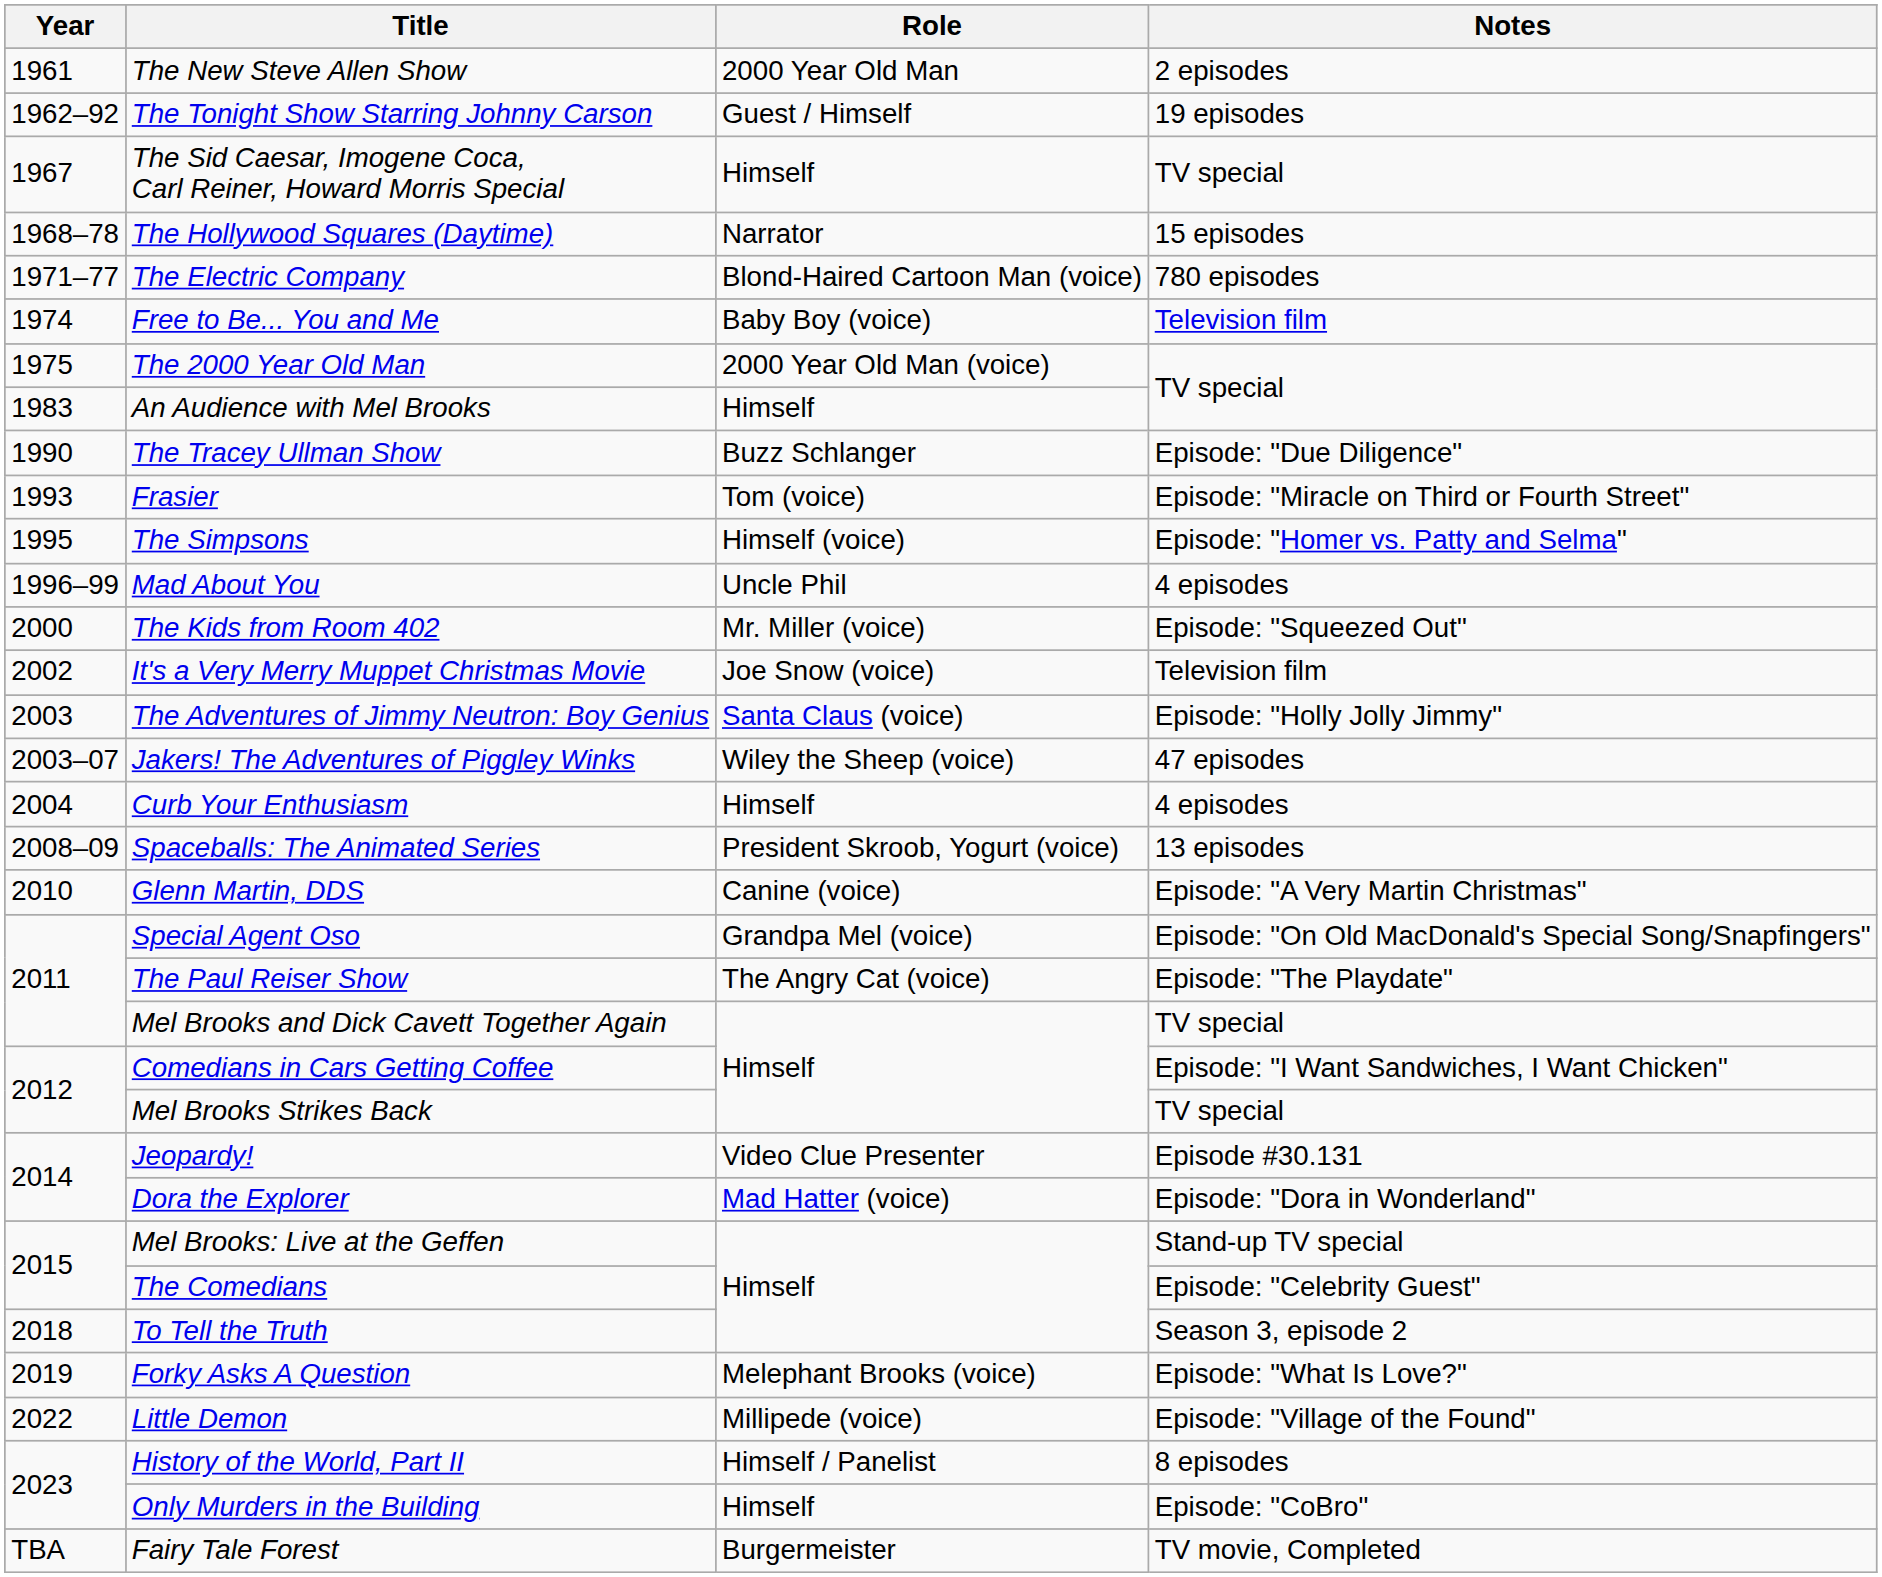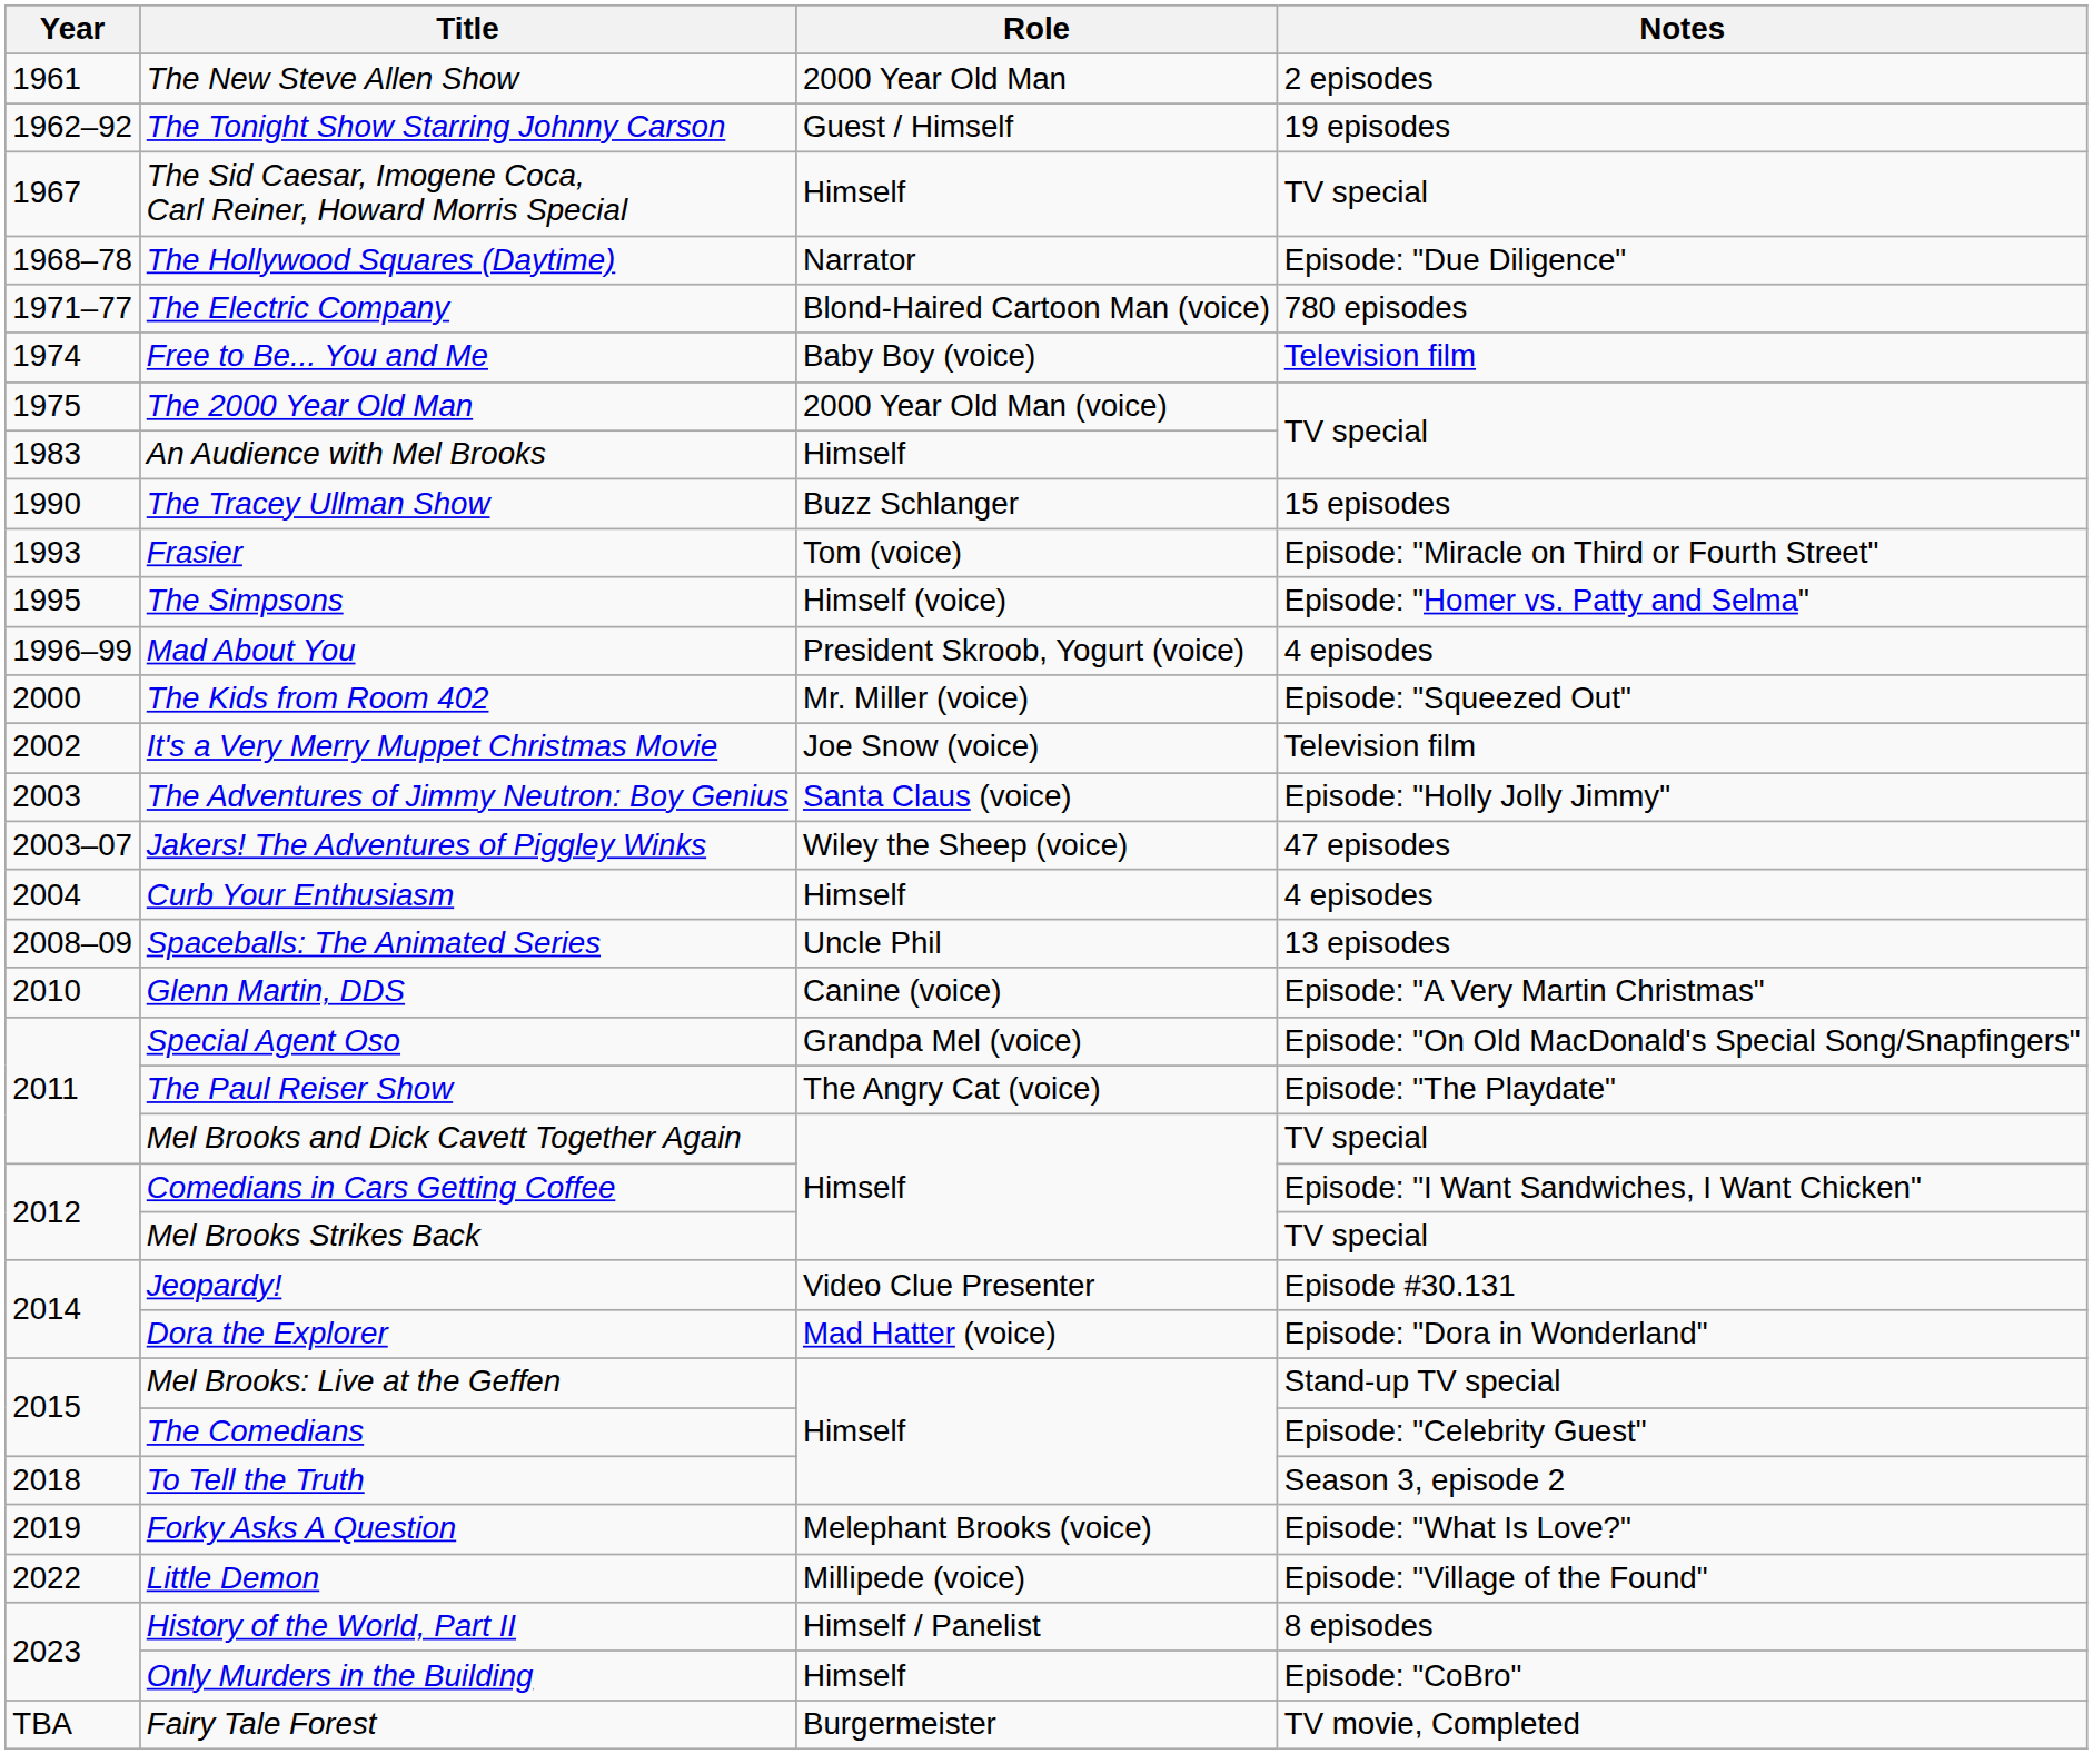The Hollywood Squares (Daytime) | Notes: 15 episodes -> Episode: "Due Diligence"
The Tracey Ullman Show | Notes: Episode: "Due Diligence" -> 15 episodes
Mad About You | Role: Uncle Phil -> President Skroob, Yogurt (voice)
Spaceballs: The Animated Series | Role: President Skroob, Yogurt (voice) -> Uncle Phil
